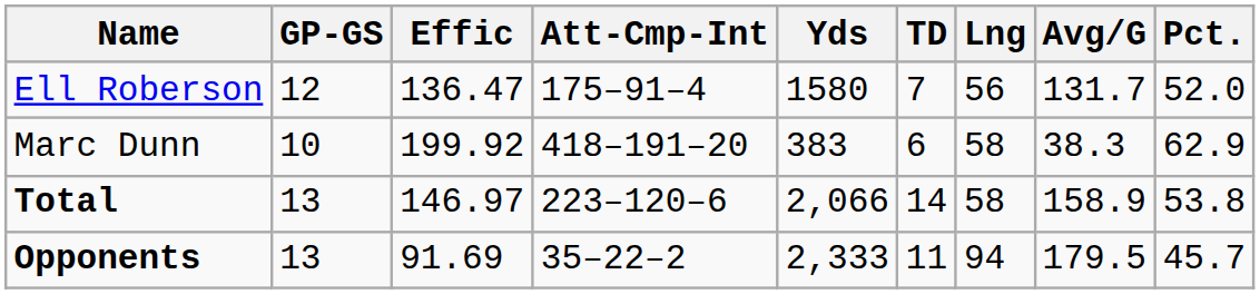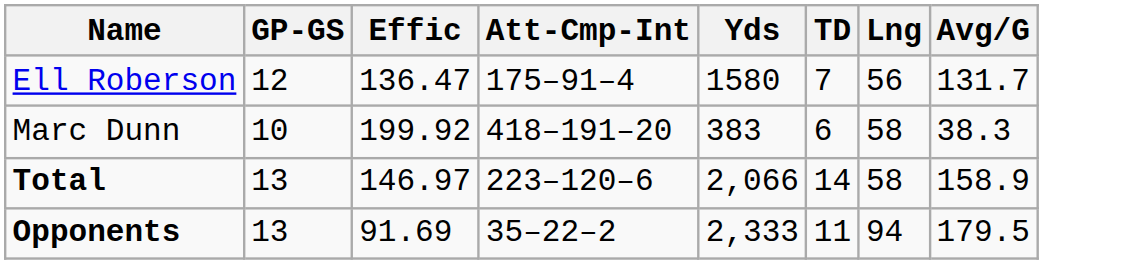- column: Pct. | 52.0 | 62.9 | 53.8 | 45.7
